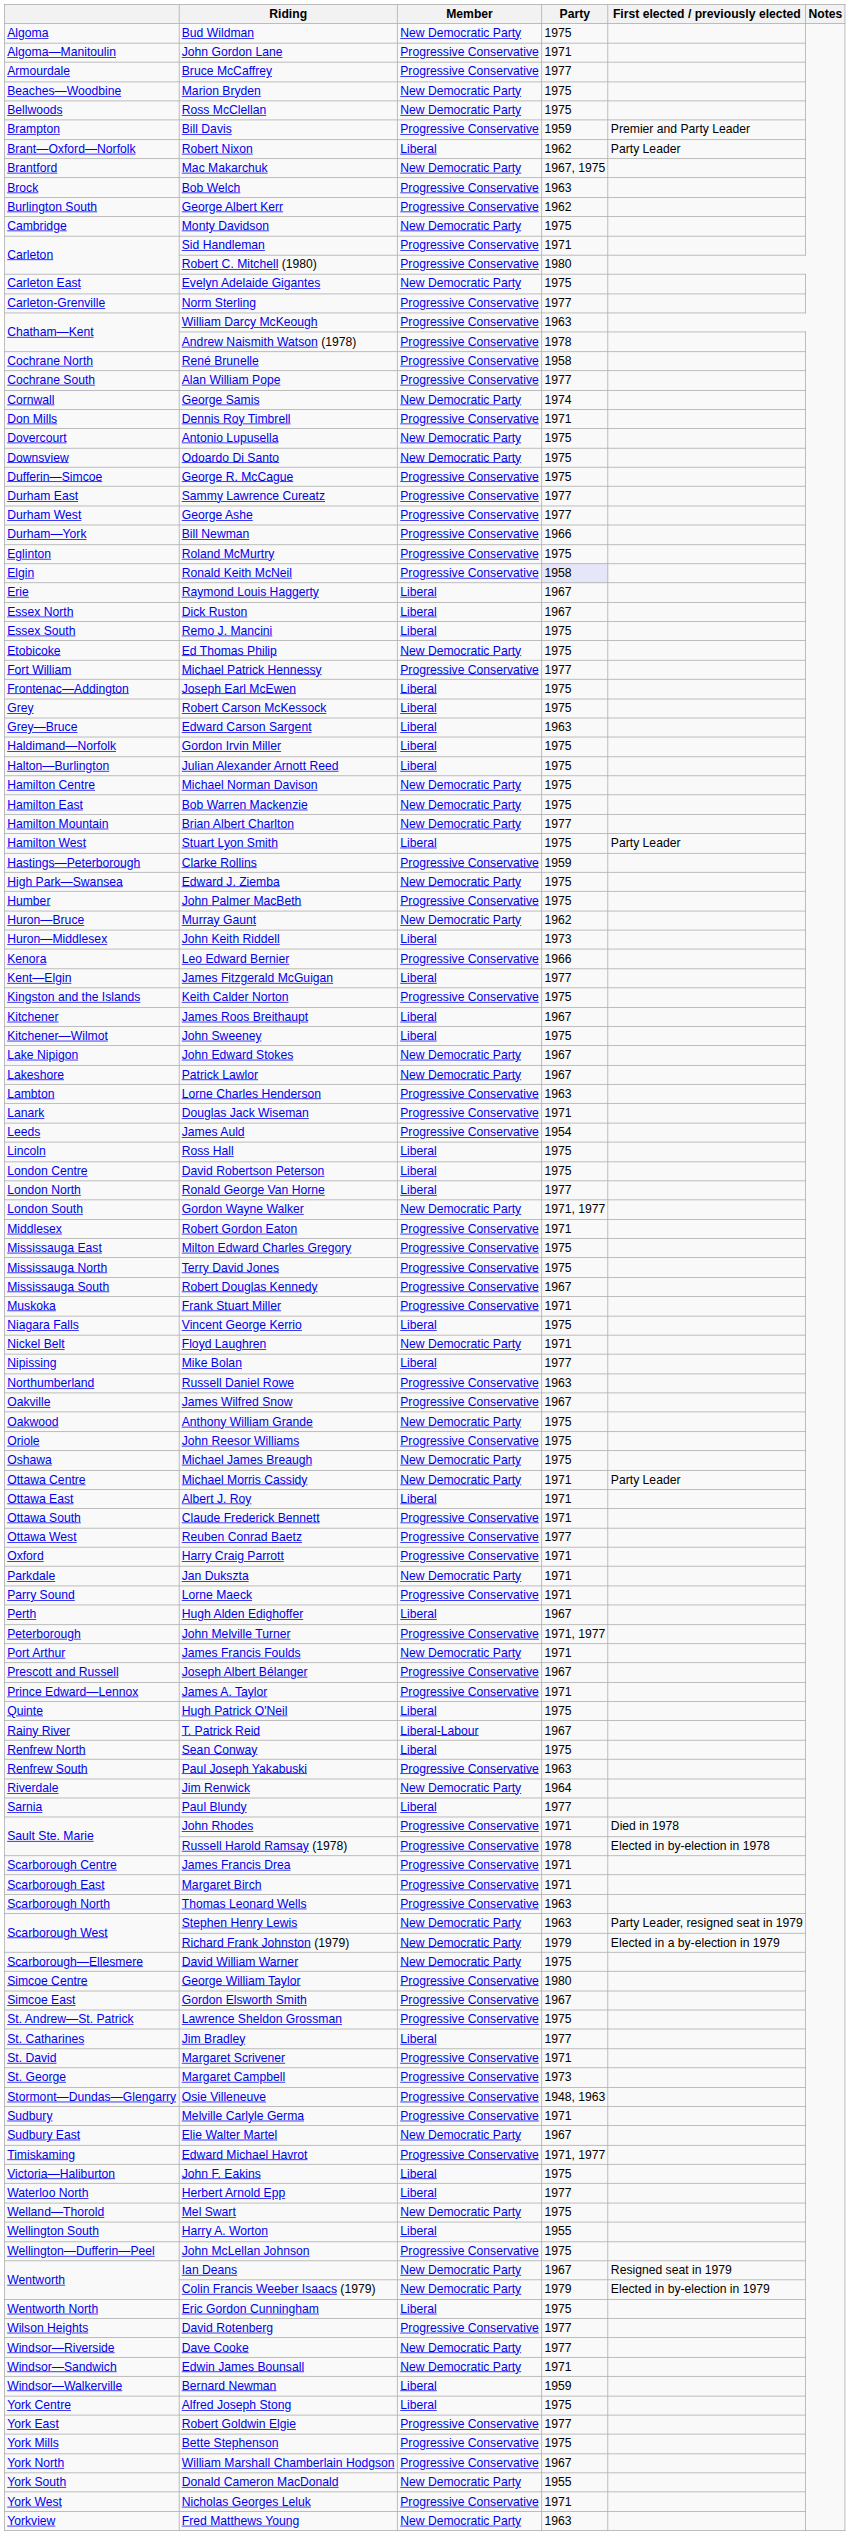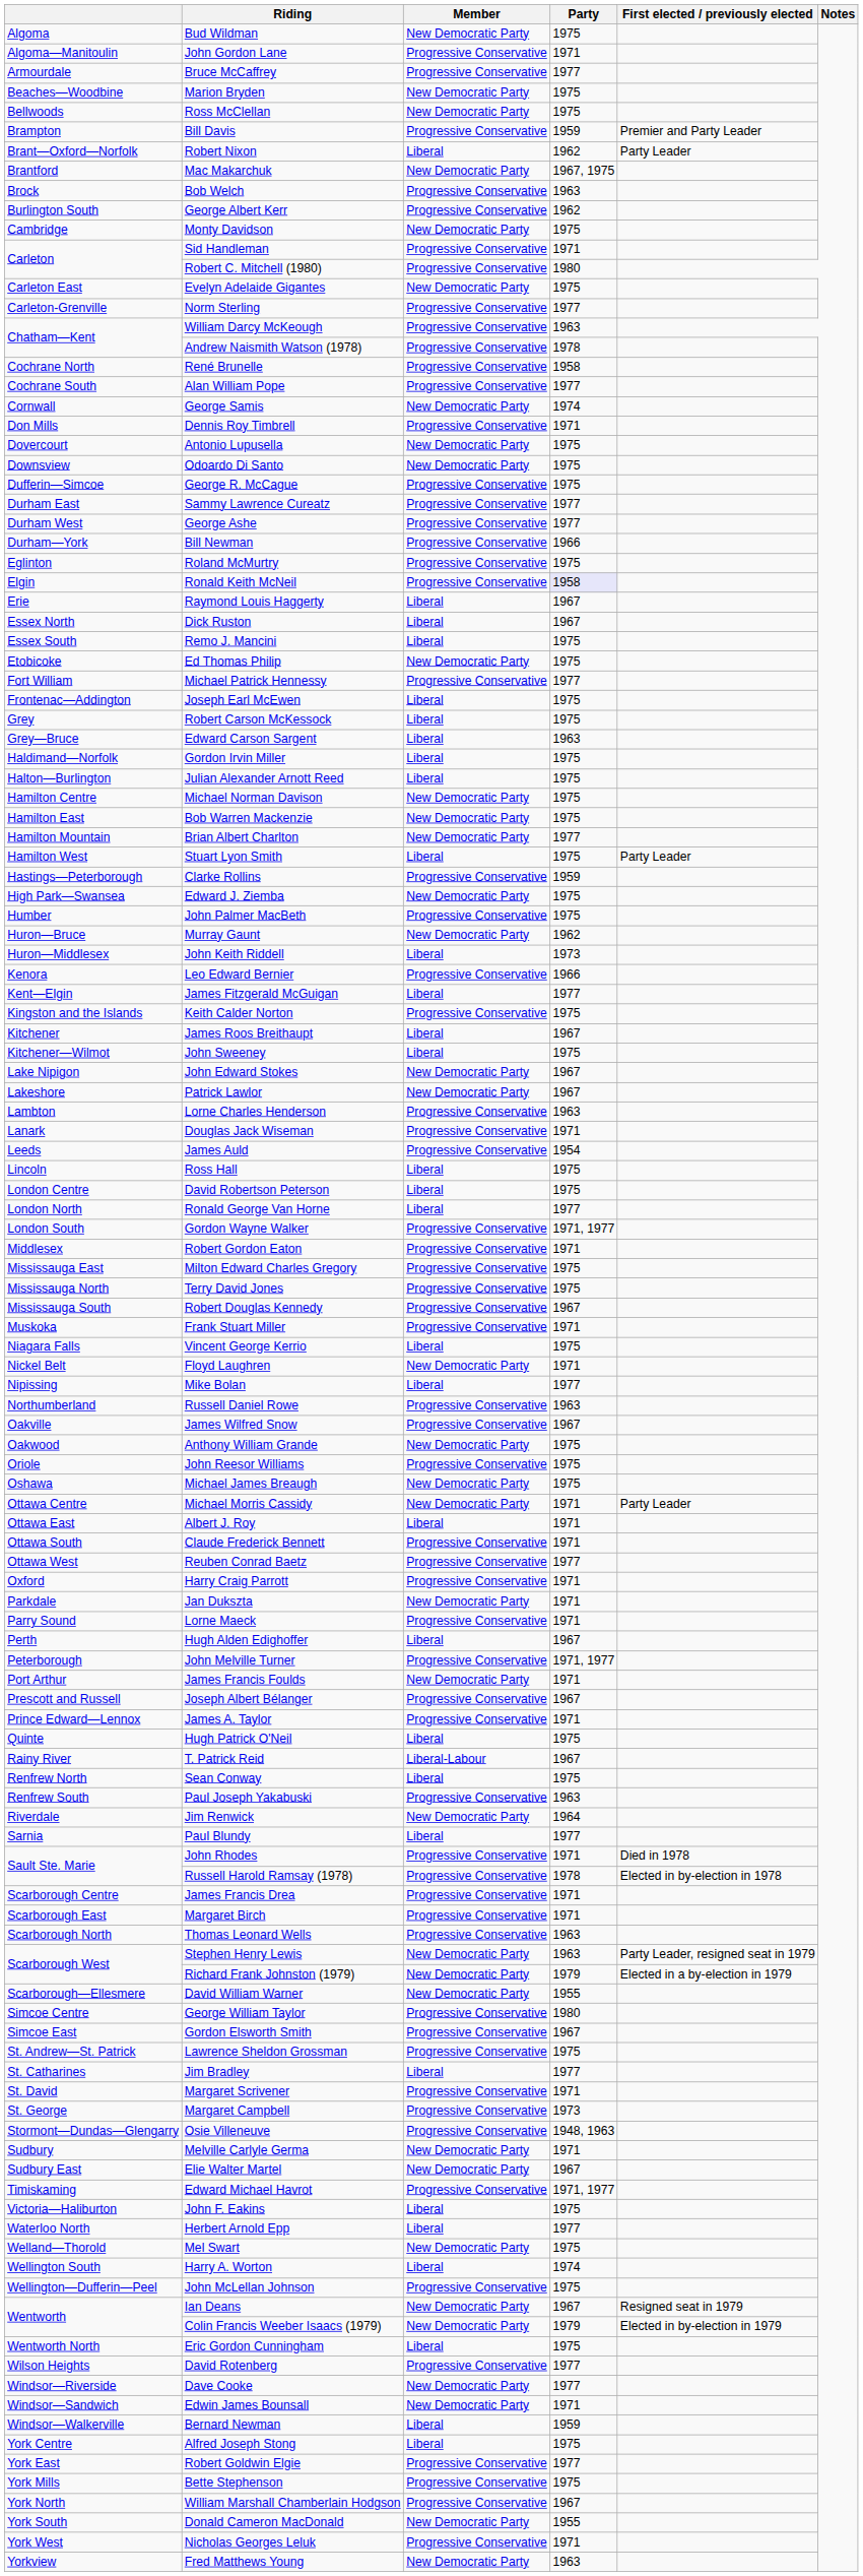Gordon Wayne Walker | Member: New Democratic Party -> Progressive Conservative
David William Warner | Party: 1975 -> 1955
Melville Carlyle Germa | Member: Progressive Conservative -> New Democratic Party
Harry A. Worton | Party: 1955 -> 1974
